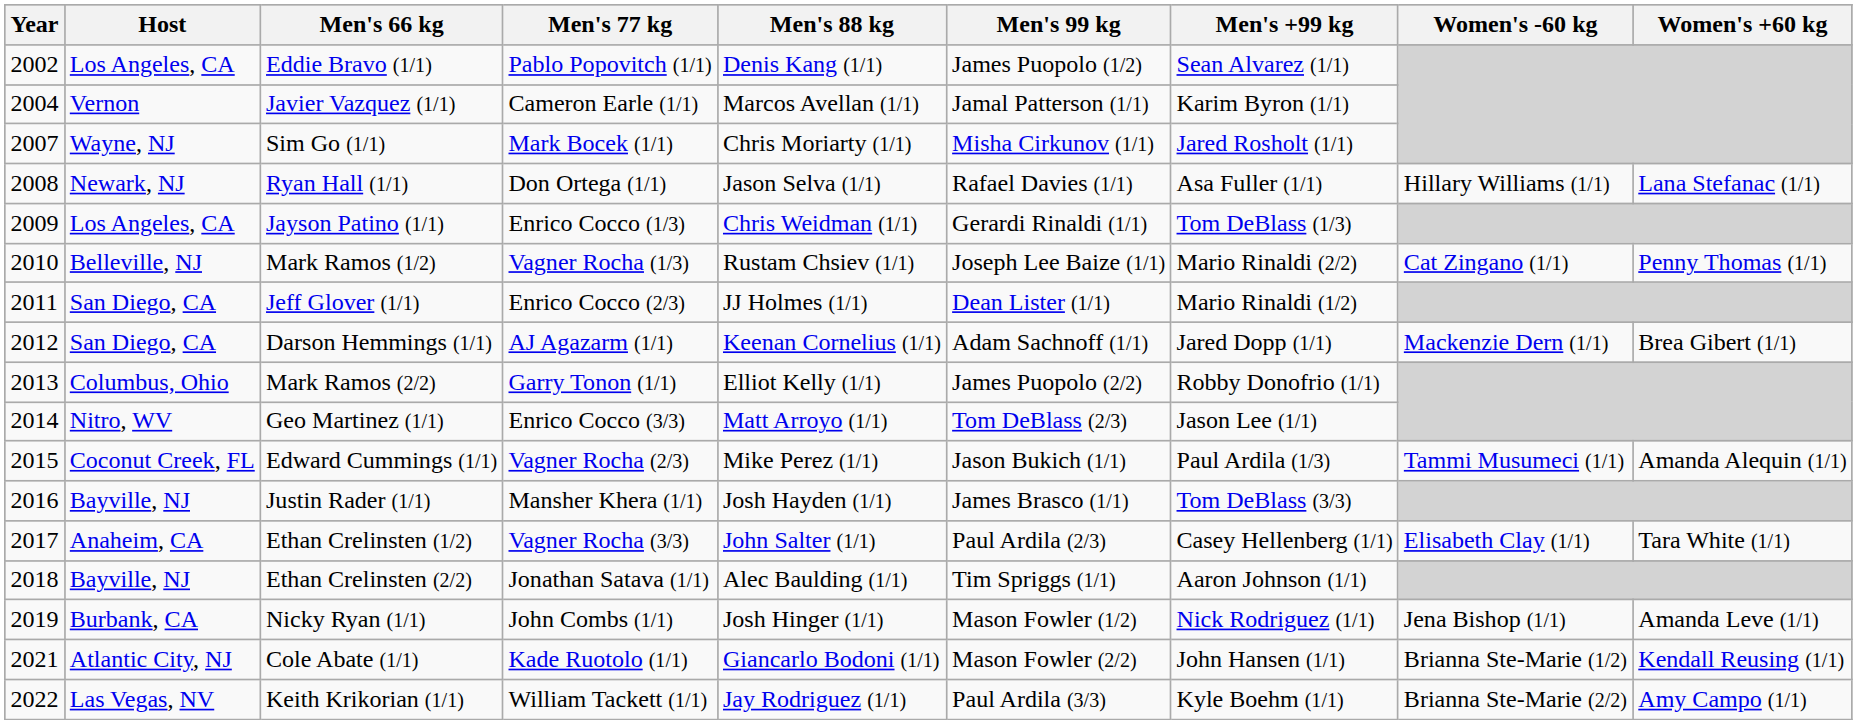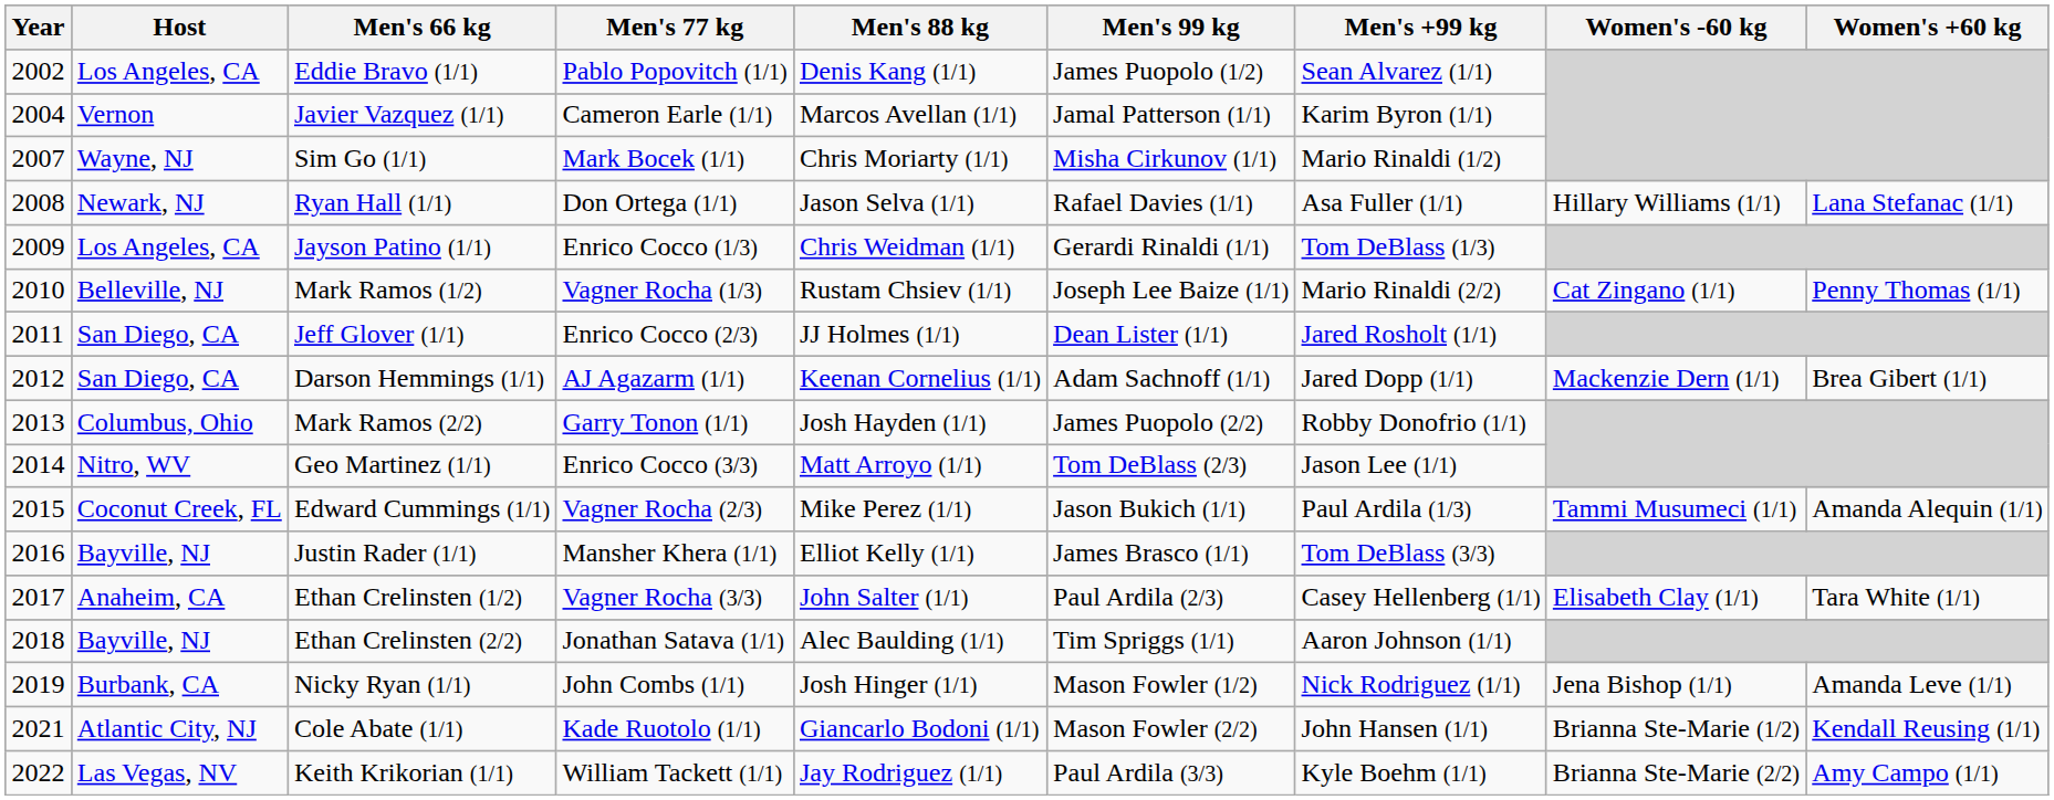Sim Go (1/1) | Men's +99 kg: Jared Rosholt (1/1) -> Mario Rinaldi (1/2)
Jeff Glover (1/1) | Men's +99 kg: Mario Rinaldi (1/2) -> Jared Rosholt (1/1)
Mark Ramos (2/2) | Men's 88 kg: Elliot Kelly (1/1) -> Josh Hayden (1/1)
Justin Rader (1/1) | Men's 88 kg: Josh Hayden (1/1) -> Elliot Kelly (1/1)
